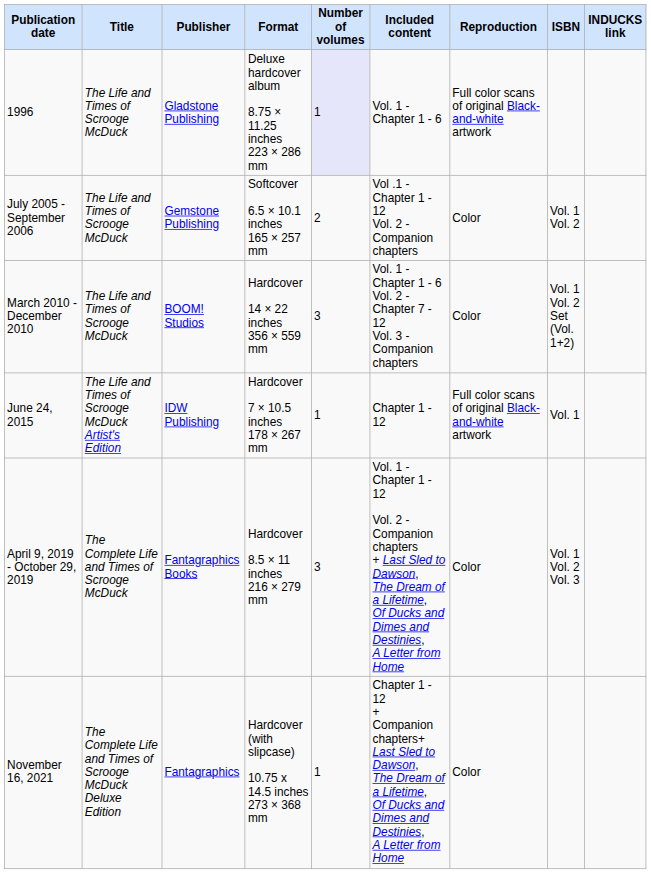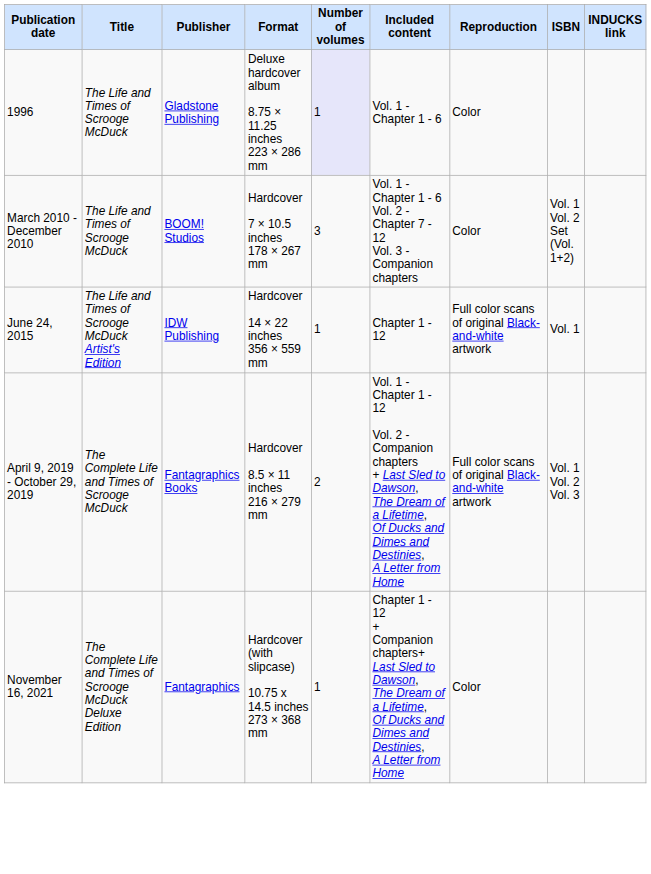1996 | Reproduction: Full color scans of original Black-and-white artwork -> Color
- row: July 2005 - September 2006 | The Life and Times of Scrooge McDuck | Gemstone Publishing | Softcover 6.5 × 10.1 inches 165 × 257 mm | 2 | Vol .1 - Chapter 1 - 12 Vol. 2 - Companion chapters | Color | Vol. 1 Vol. 2
March 2010 - December 2010 | Format: Hardcover 14 × 22 inches 356 × 559 mm -> Hardcover 7 × 10.5 inches 178 × 267 mm
June 24, 2015 | Format: Hardcover 7 × 10.5 inches 178 × 267 mm -> Hardcover 14 × 22 inches 356 × 559 mm
April 9, 2019 - October 29, 2019 | Number of volumes: 3 -> 2
April 9, 2019 - October 29, 2019 | Reproduction: Color -> Full color scans of original Black-and-white artwork
